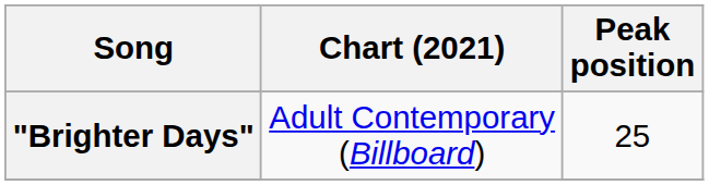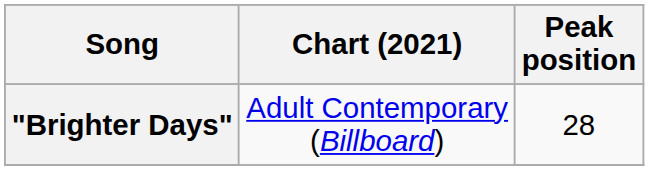"Brighter Days" | Peak position: 25 -> 28
